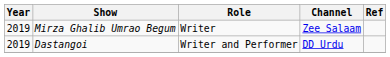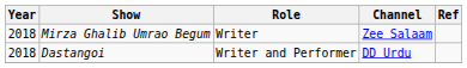Mirza Ghalib Umrao Begum | Year: 2019 -> 2018
Dastangoi | Year: 2019 -> 2018
